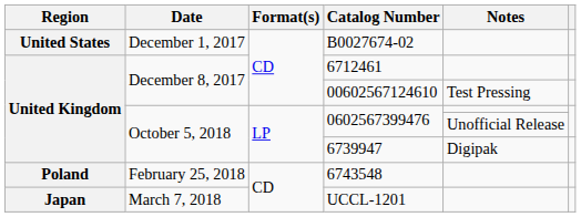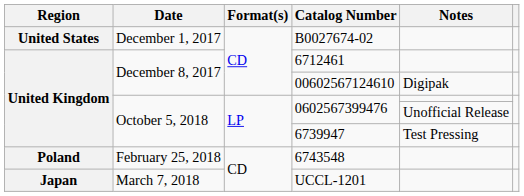00602567124610 | Notes: Test Pressing -> Digipak
6739947 | Notes: Digipak -> Test Pressing
